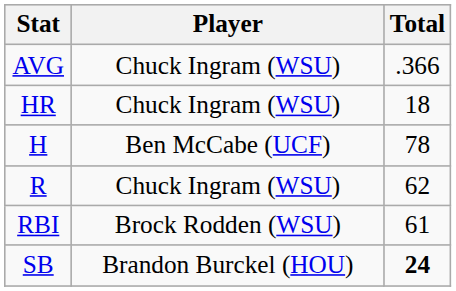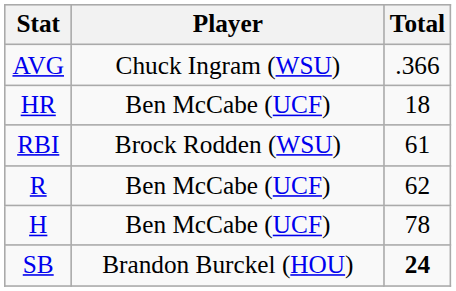HR | Player: Chuck Ingram (WSU) -> Ben McCabe (UCF)
rows swapped: RBI <-> H
R | Player: Chuck Ingram (WSU) -> Ben McCabe (UCF)
